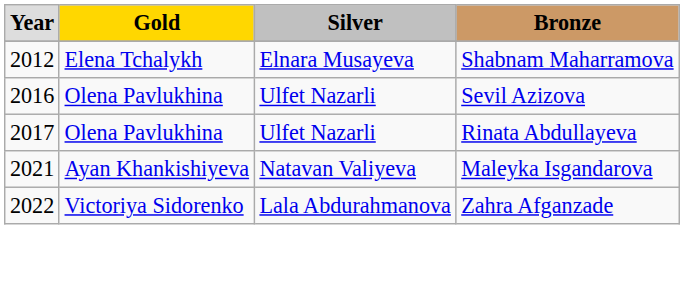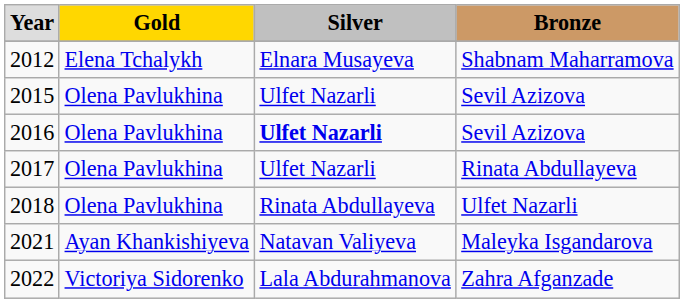+ row: 2015 | Olena Pavlukhina | Ulfet Nazarli | Sevil Azizova
2016 | column 3: normal -> bold
+ row: 2018 | Olena Pavlukhina | Rinata Abdullayeva | Ulfet Nazarli
